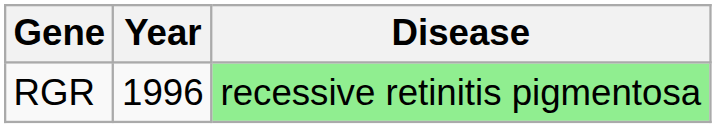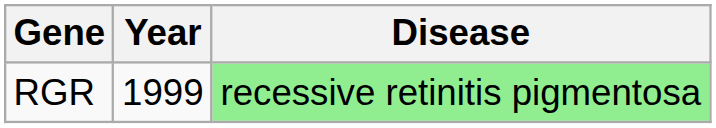RGR | Year: 1996 -> 1999
